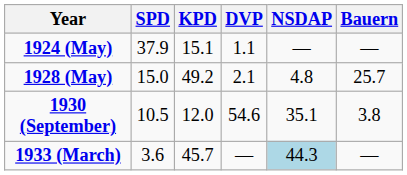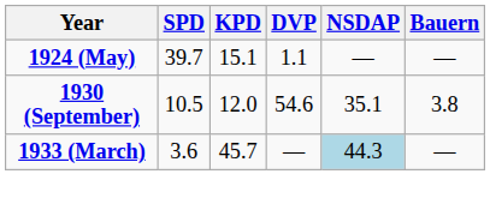1924 (May) | SPD: 37.9 -> 39.7
- row: 1928 (May) | 15.0 | 49.2 | 2.1 | 4.8 | 25.7
